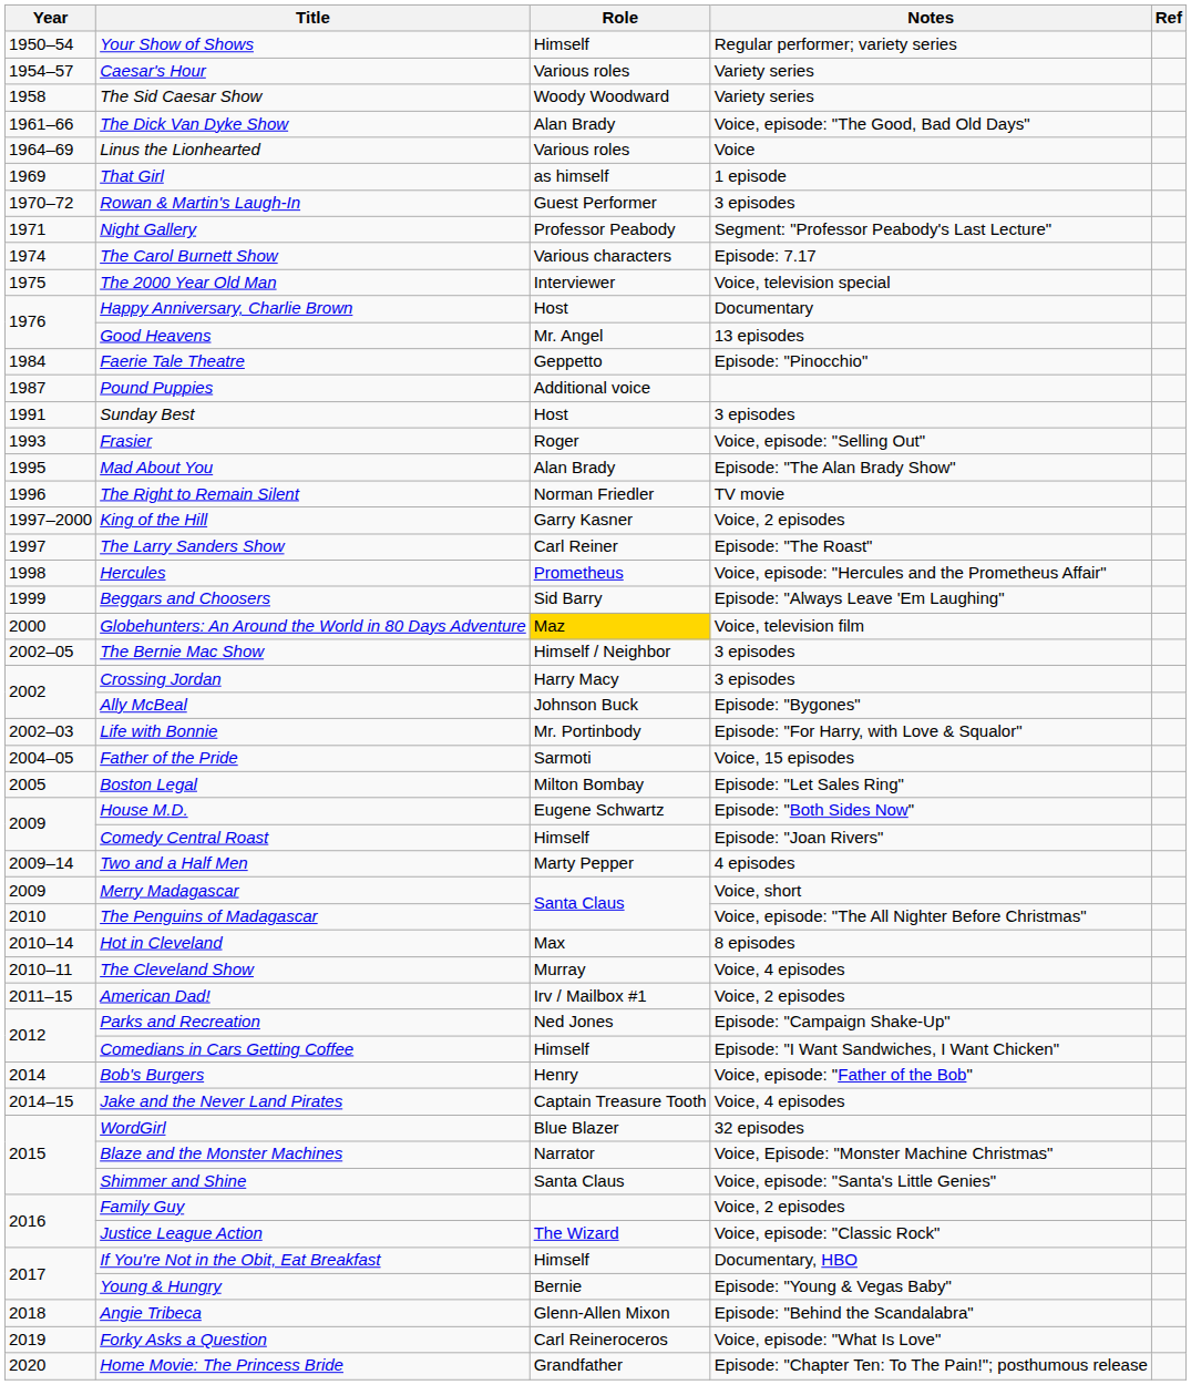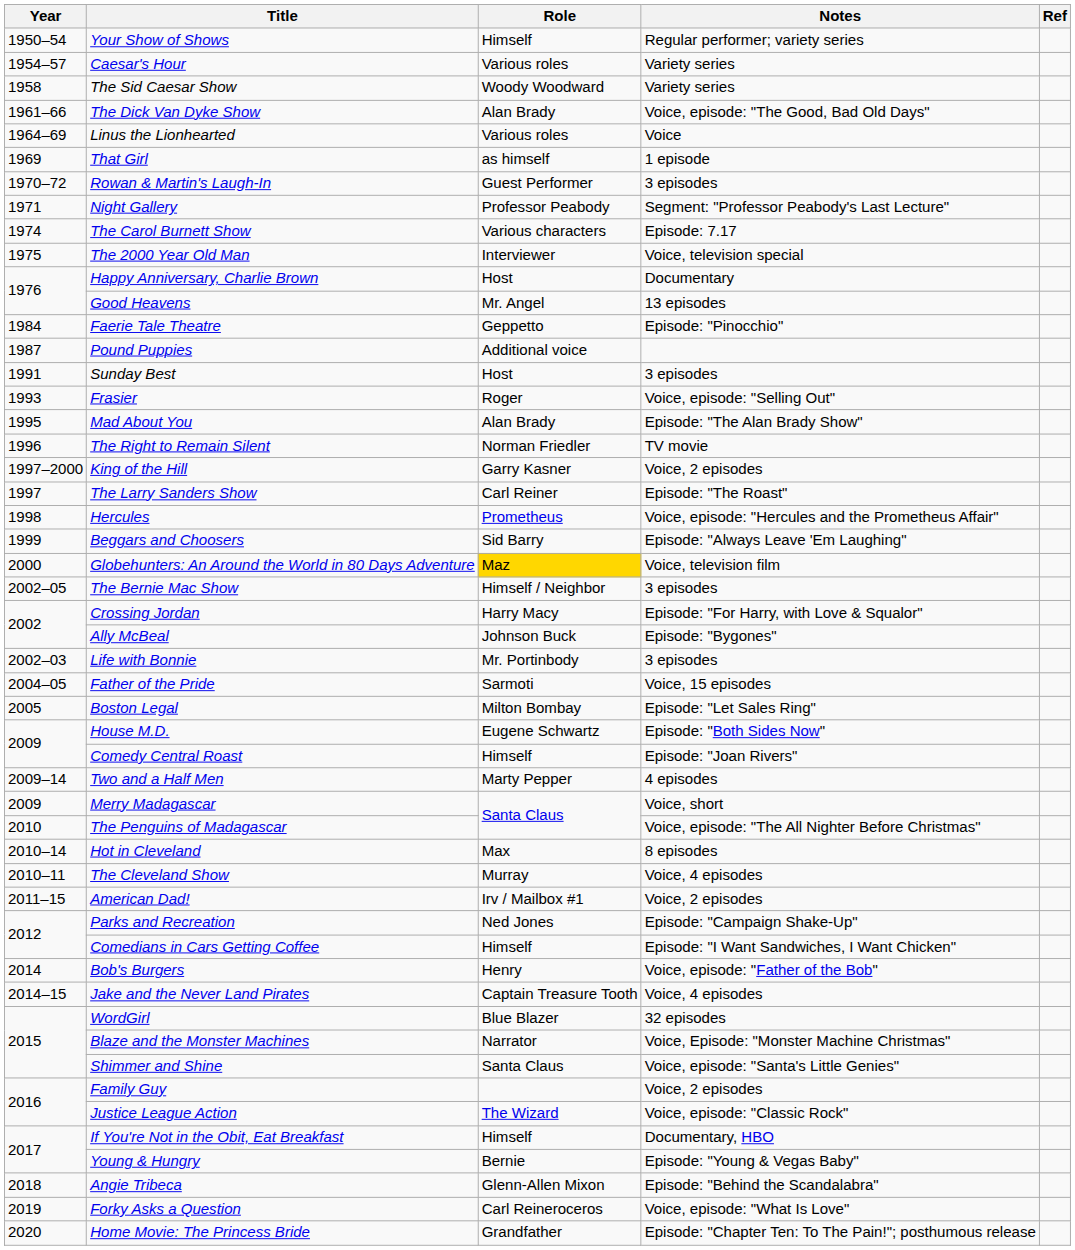Crossing Jordan | Notes: 3 episodes -> Episode: "For Harry, with Love & Squalor"
Life with Bonnie | Notes: Episode: "For Harry, with Love & Squalor" -> 3 episodes
